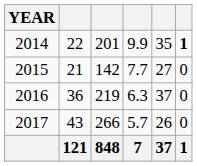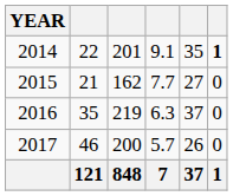2014 | column 4: 9.9 -> 9.1
2015 | column 3: 142 -> 162
2016 | column 2: 36 -> 35
2017 | column 2: 43 -> 46
2017 | column 3: 266 -> 200
